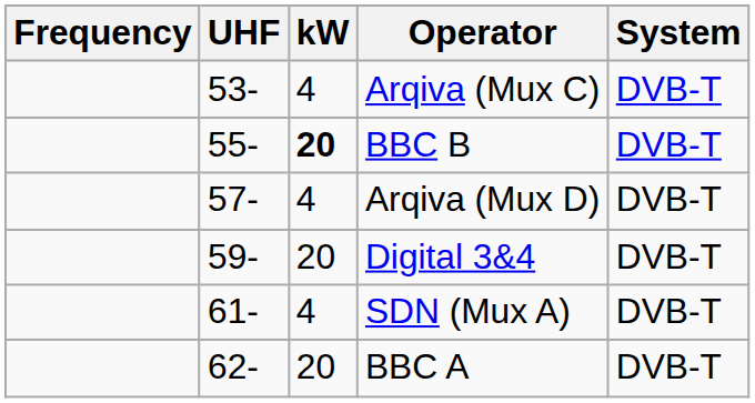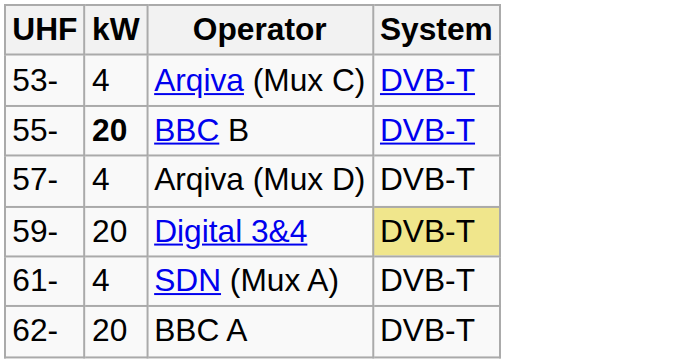- column: Frequency
Digital 3&4 | System: no background -> khaki background
